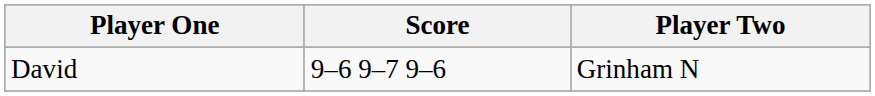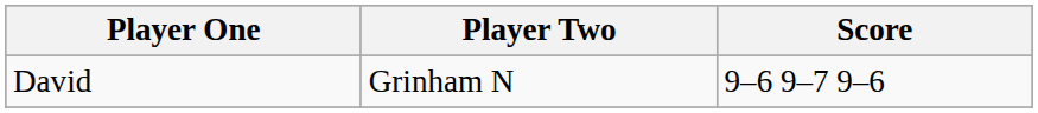columns swapped: Player Two <-> Score
